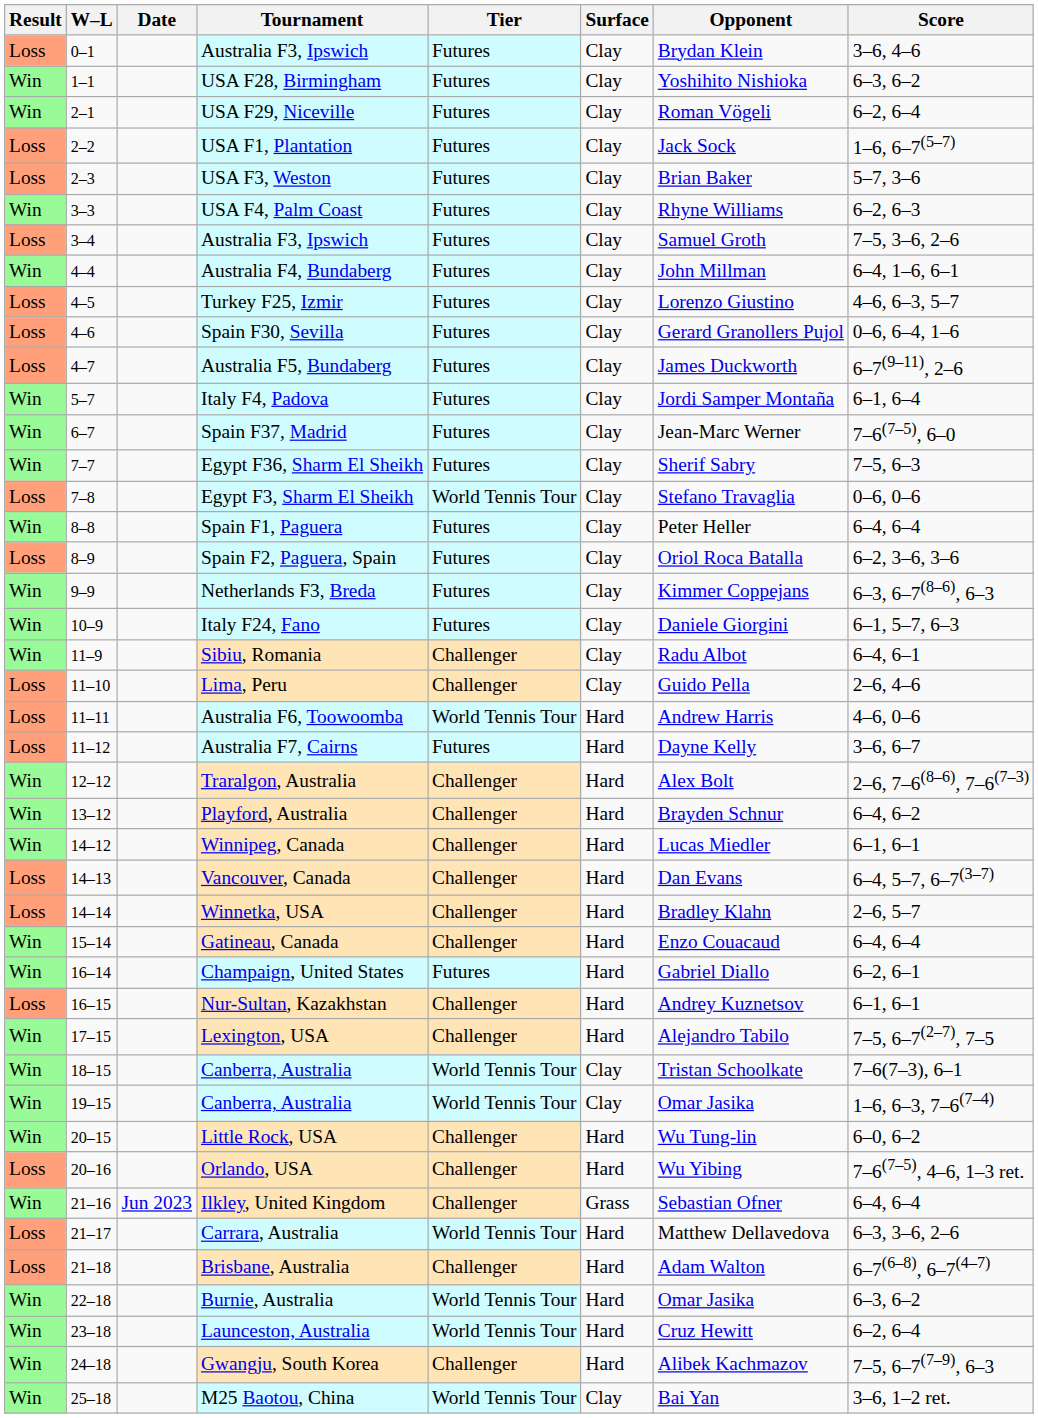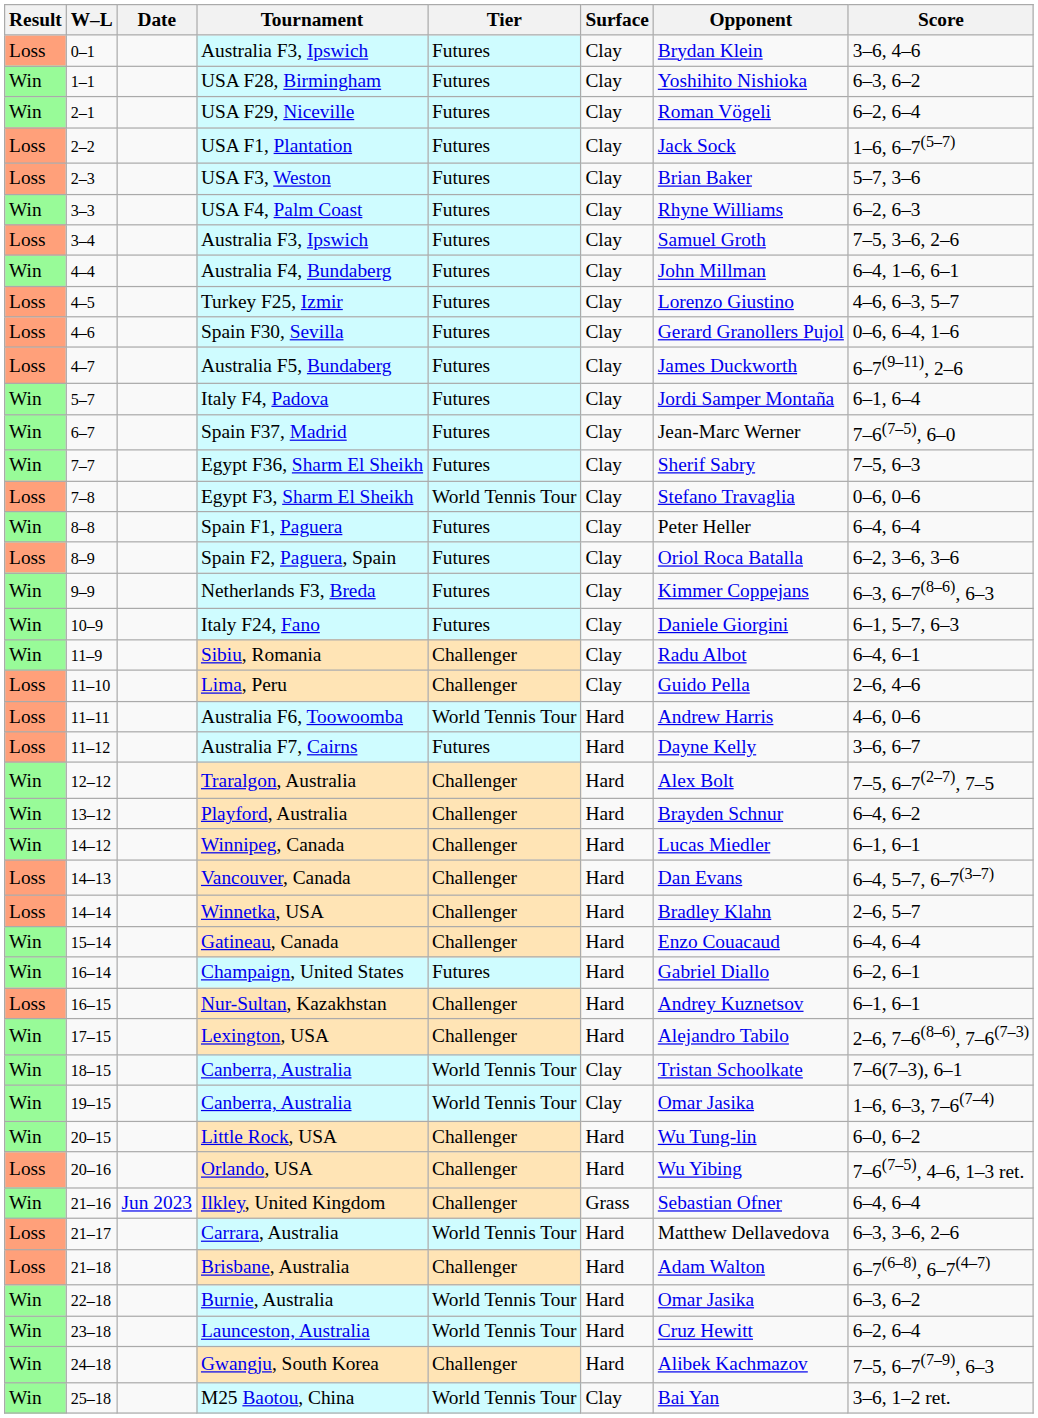Traralgon, Australia | Score: 2–6, 7–6(8–6), 7–6(7–3) -> 7–5, 6–7(2–7), 7–5
Lexington, USA | Score: 7–5, 6–7(2–7), 7–5 -> 2–6, 7–6(8–6), 7–6(7–3)
